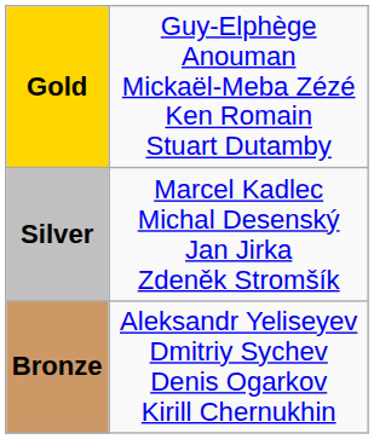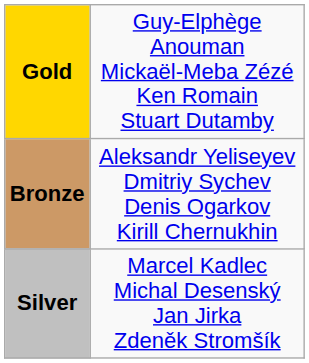rows swapped: Silver <-> Bronze
